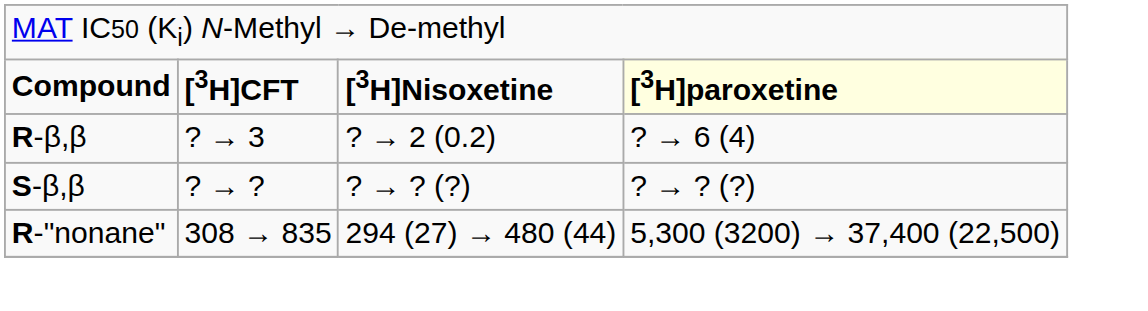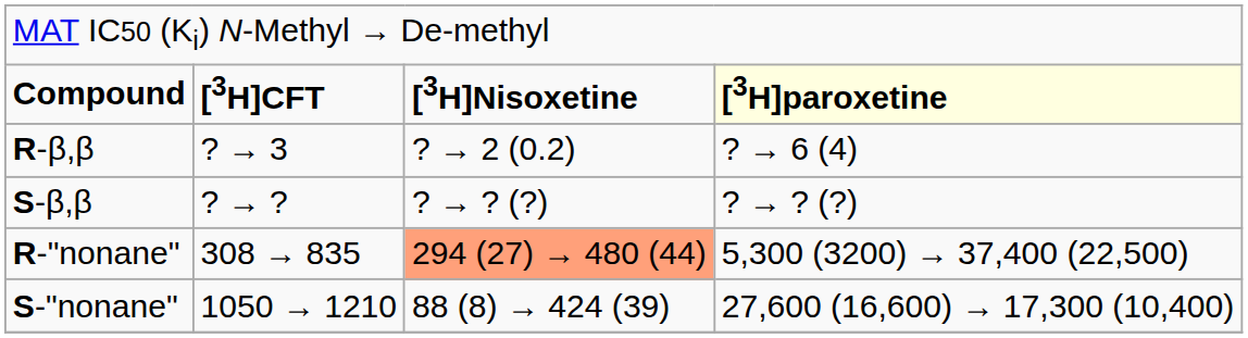R-"nonane" | column 3: no background -> lightsalmon background
+ row: S-"nonane" | 1050 → 1210 | 88 (8) → 424 (39) | 27,600 (16,600) → 17,300 (10,400)
